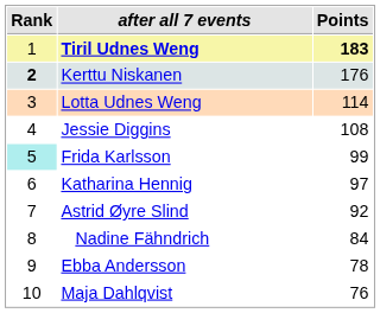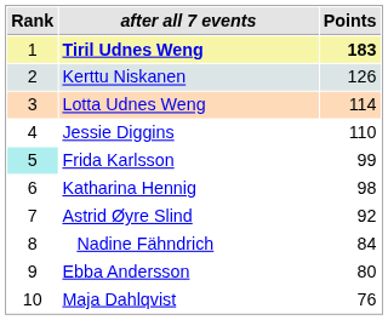Kerttu Niskanen | Rank: bold -> normal
Kerttu Niskanen | Points: 176 -> 126
Jessie Diggins | Points: 108 -> 110
Katharina Hennig | Points: 97 -> 98
Ebba Andersson | Points: 78 -> 80
